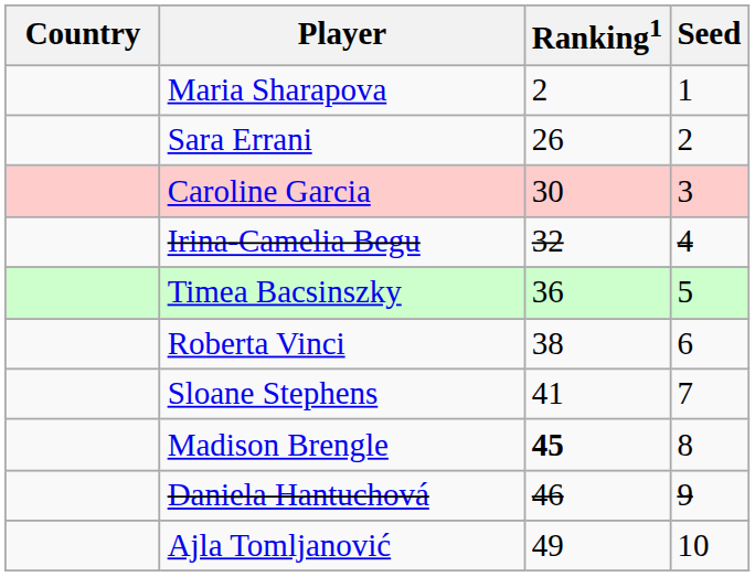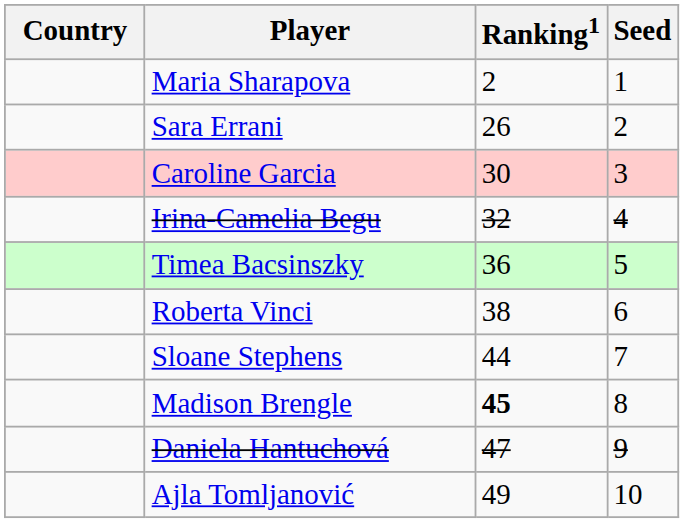Sloane Stephens | Ranking1: 41 -> 44
Daniela Hantuchová | Ranking1: 46 -> 47
